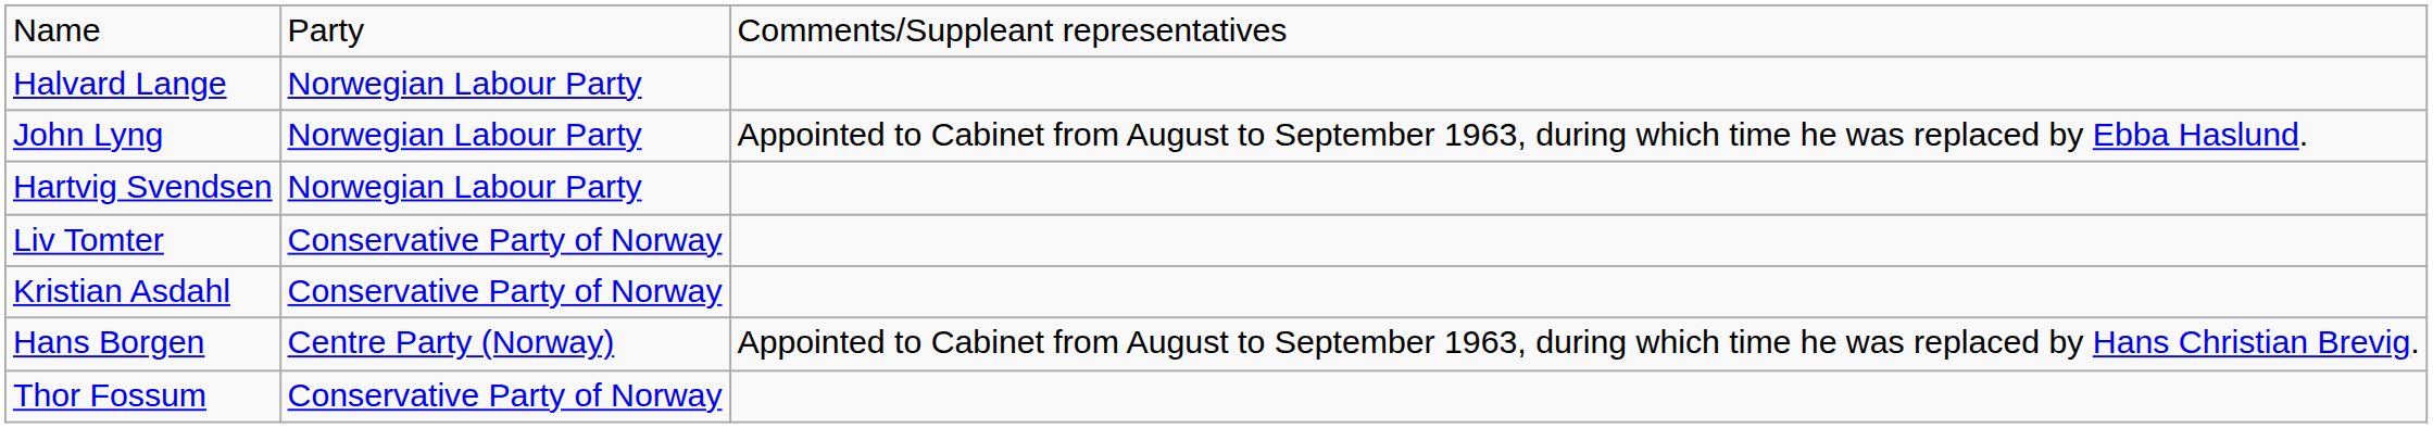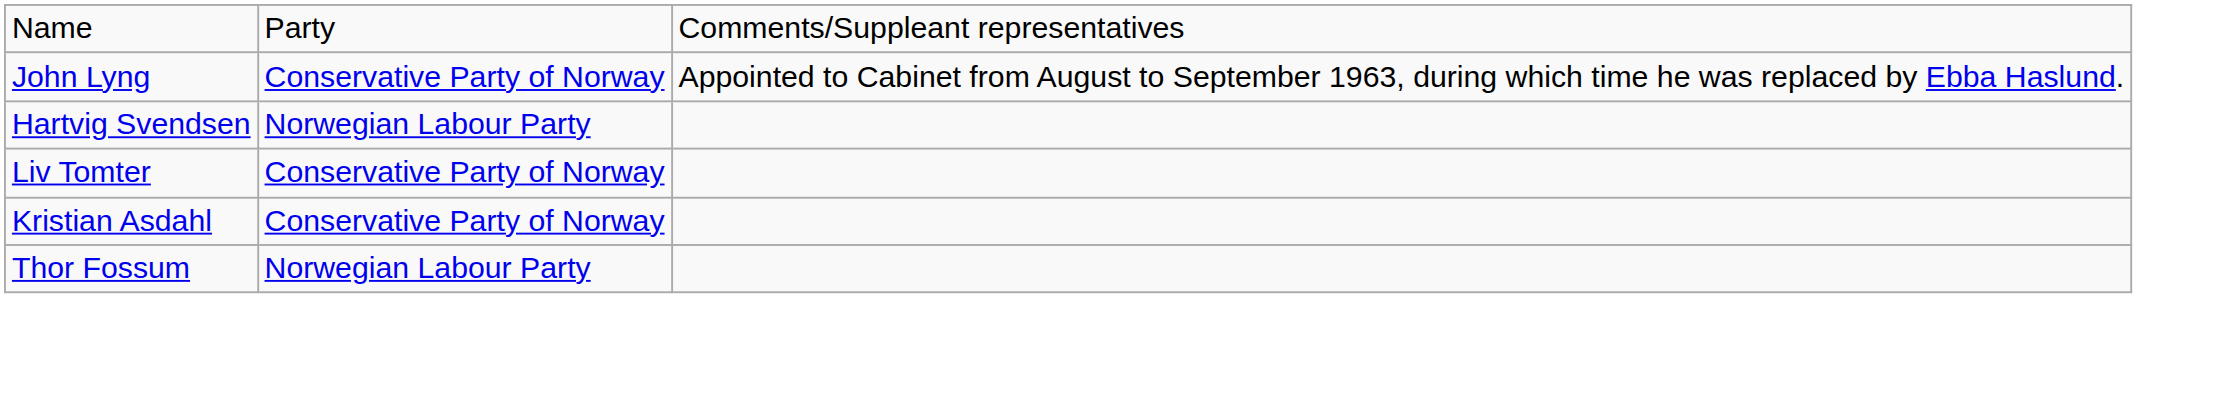- row: Halvard Lange | Norwegian Labour Party
John Lyng | column 2: Norwegian Labour Party -> Conservative Party of Norway
- row: Hans Borgen | Centre Party (Norway) | Appointed to Cabinet from August to September 1963, during which time he was replaced by Hans Christian Brevig.
Thor Fossum | column 2: Conservative Party of Norway -> Norwegian Labour Party
